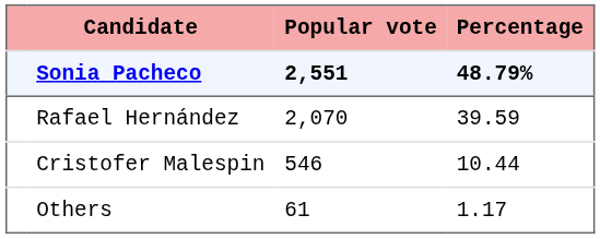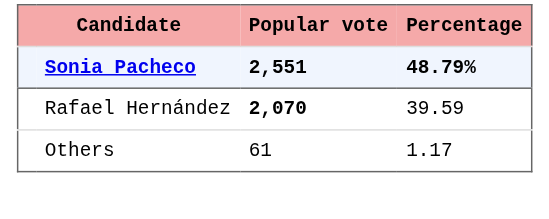Rafael Hernández | Popular vote: normal -> bold
- row: Cristofer Malespin | 546 | 10.44
